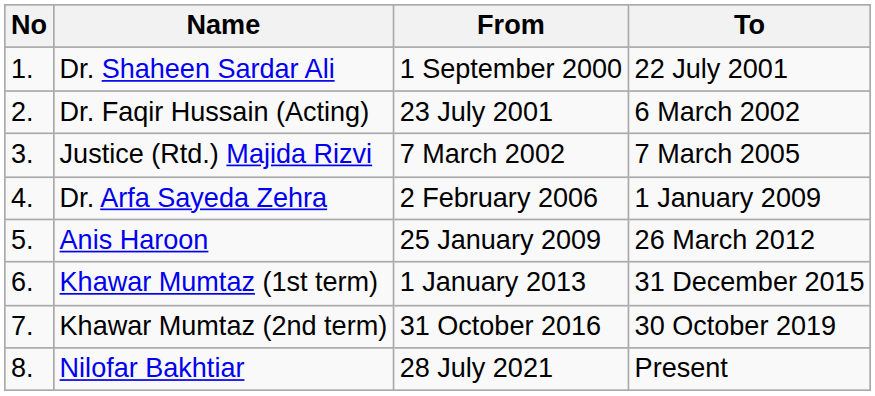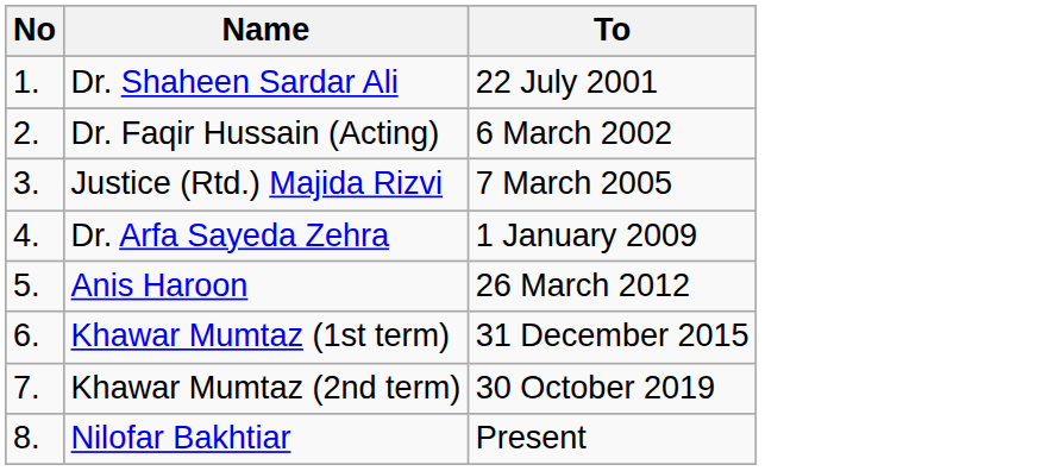- column: From | 1 September 2000 | 23 July 2001 | 7 March 2002 | 2 February 2006 | 25 January 2009 | 1 January 2013 | 31 October 2016 | 28 July 2021
